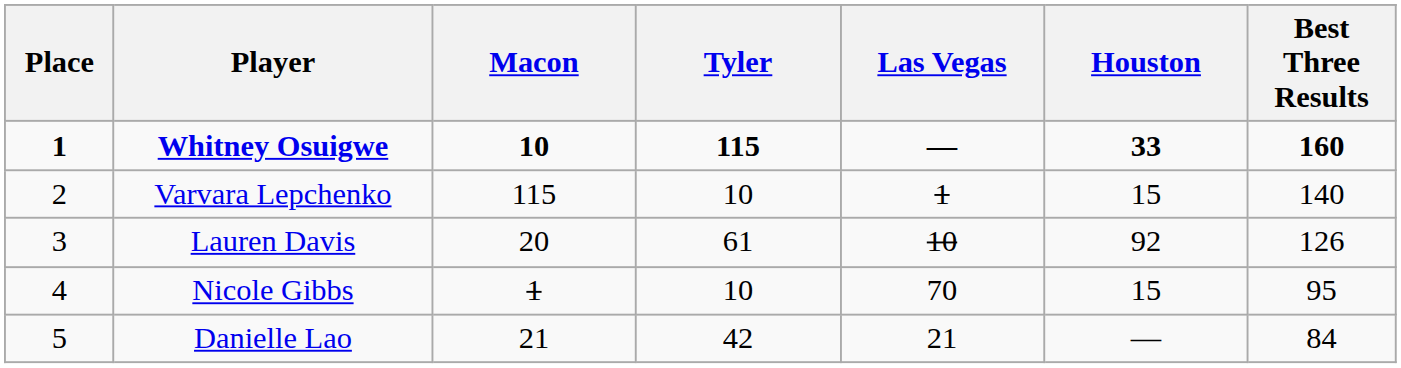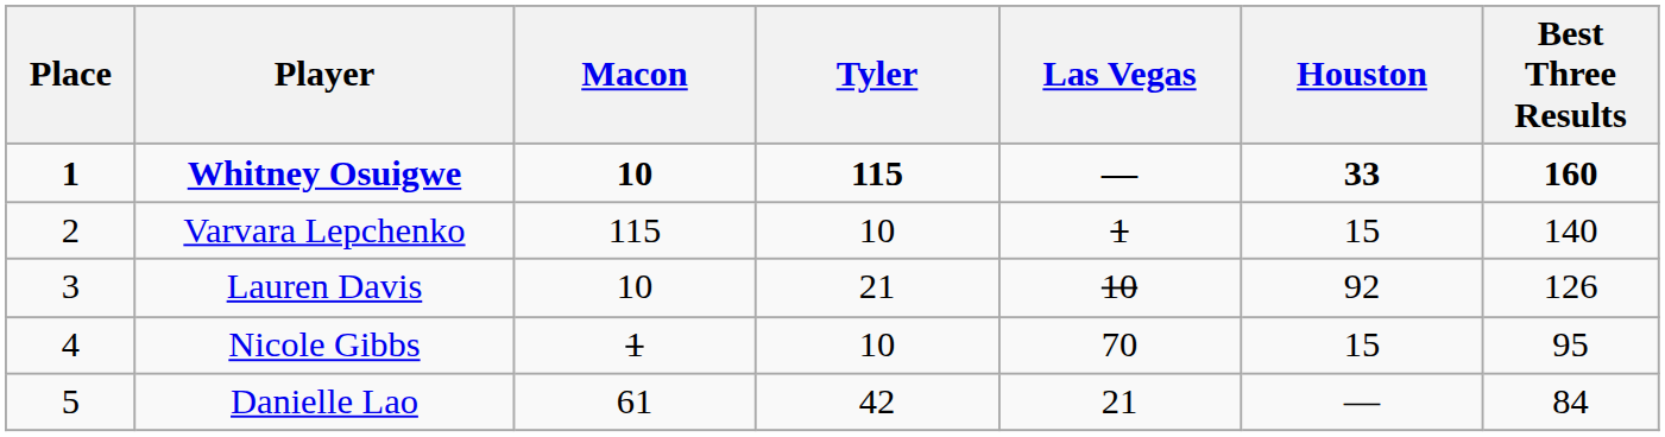Lauren Davis | Macon: 20 -> 10
Lauren Davis | Tyler: 61 -> 21
Danielle Lao | Macon: 21 -> 61
